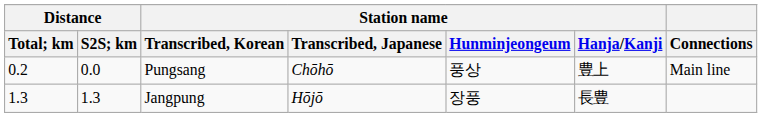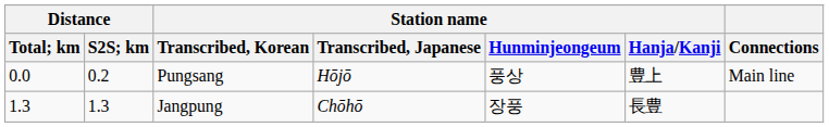Pungsang | Distance / Total; km: 0.2 -> 0.0
Pungsang | Distance / S2S; km: 0.0 -> 0.2
Pungsang | Station name / Transcribed, Japanese: Chōhō -> Hōjō
Jangpung | Station name / Transcribed, Japanese: Hōjō -> Chōhō
